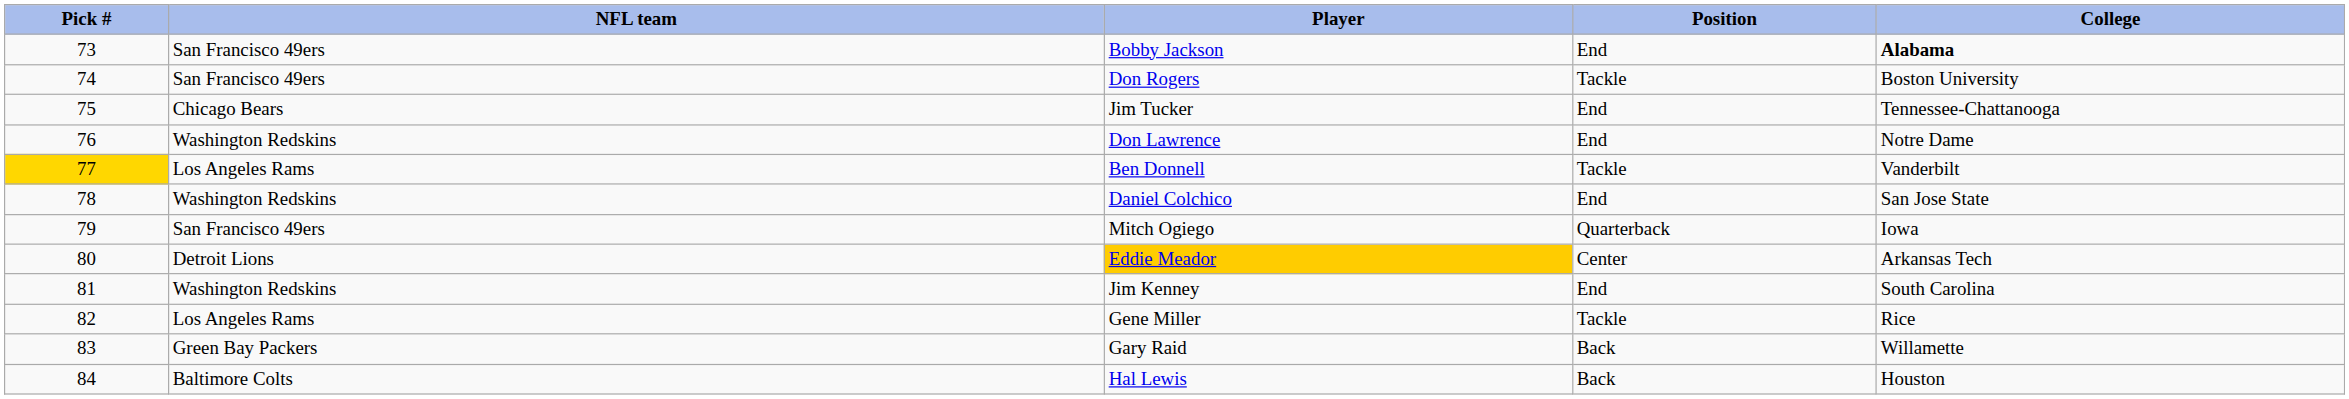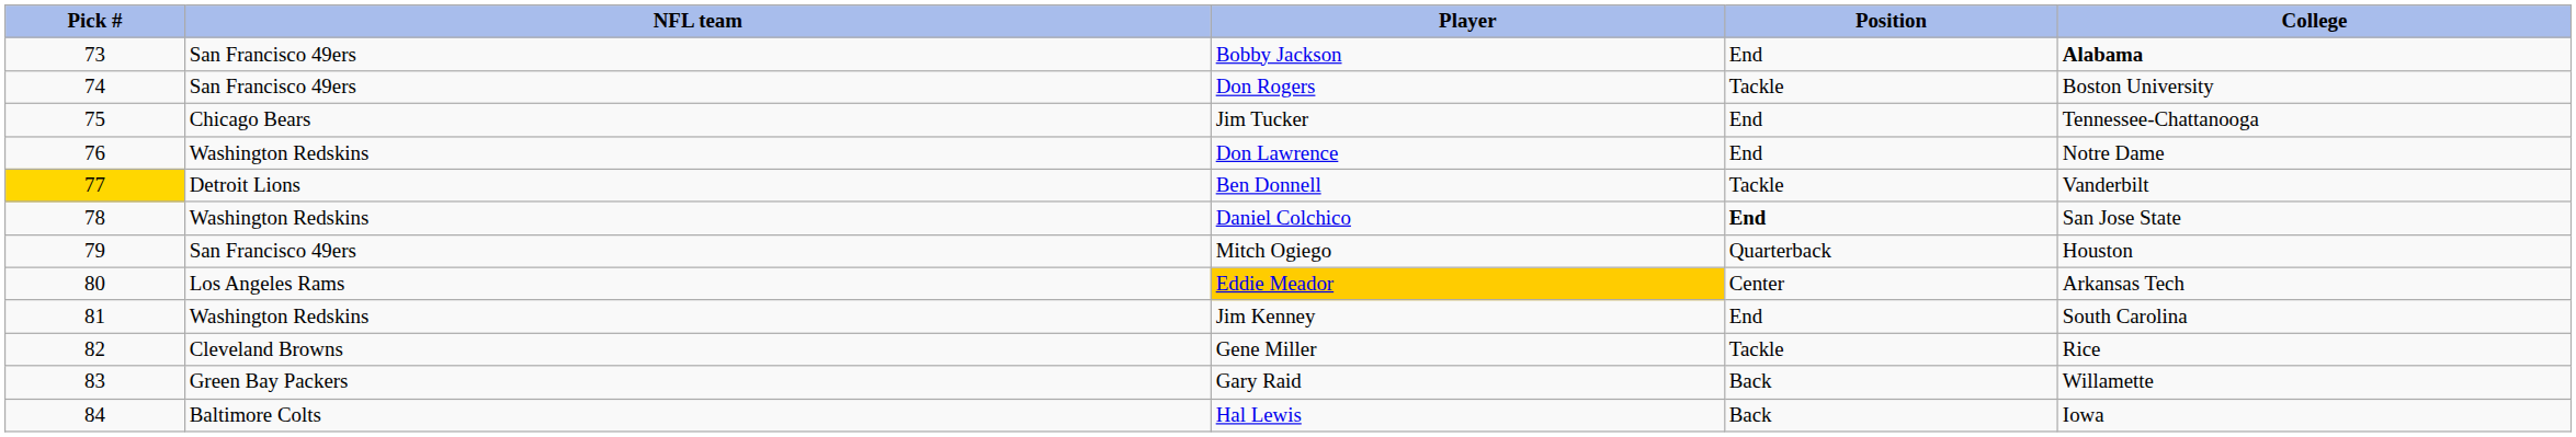Ben Donnell | NFL team: Los Angeles Rams -> Detroit Lions
Daniel Colchico | Position: normal -> bold
Mitch Ogiego | College: Iowa -> Houston
Eddie Meador | NFL team: Detroit Lions -> Los Angeles Rams
Gene Miller | NFL team: Los Angeles Rams -> Cleveland Browns
Hal Lewis | College: Houston -> Iowa
